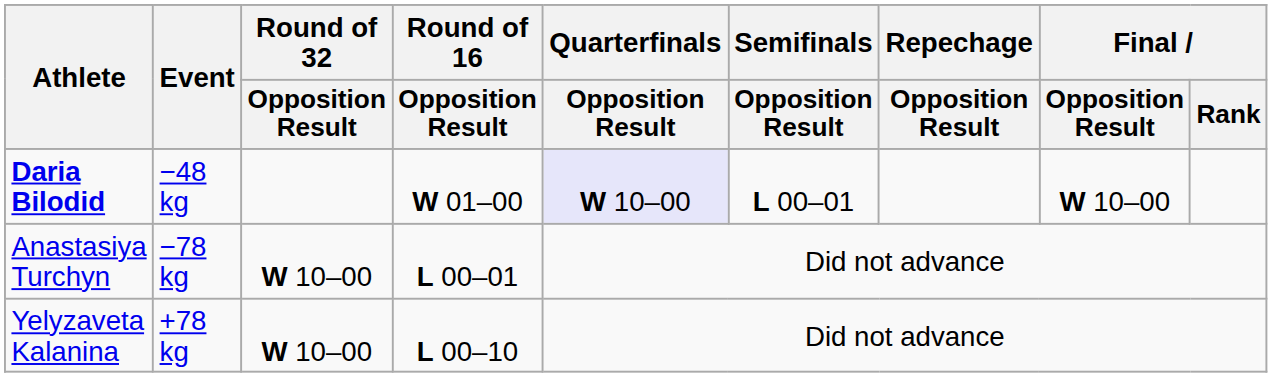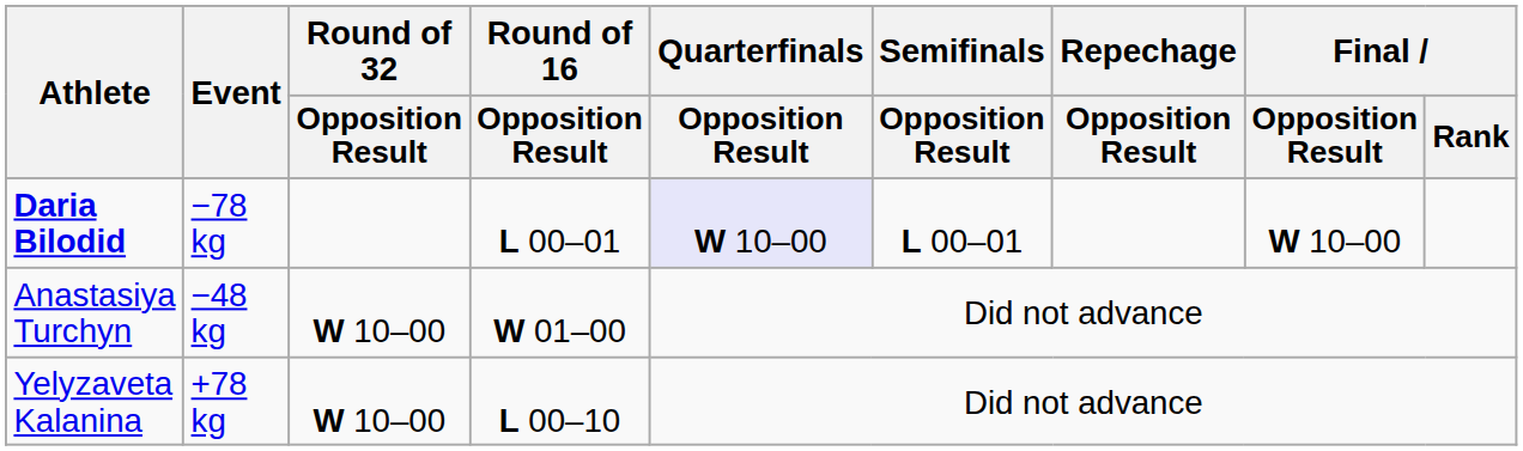Daria Bilodid | Event: −48 kg -> −78 kg
Daria Bilodid | Round of 16 / Opposition Result: W 01–00 -> L 00–01
Anastasiya Turchyn | Event: −78 kg -> −48 kg
Anastasiya Turchyn | Round of 16 / Opposition Result: L 00–01 -> W 01–00
